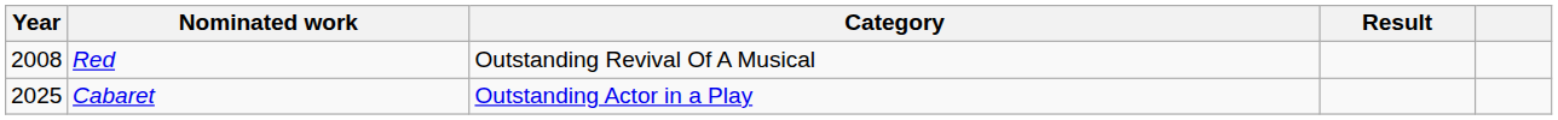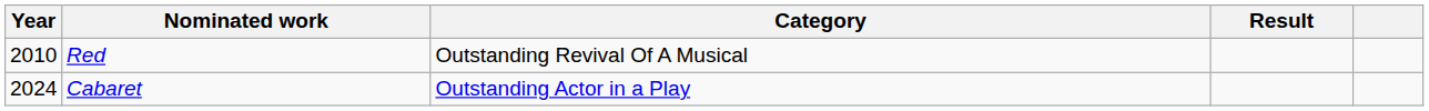Red | Year: 2008 -> 2010
Cabaret | Year: 2025 -> 2024
